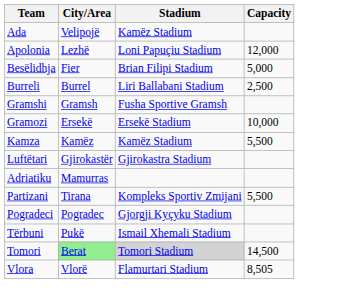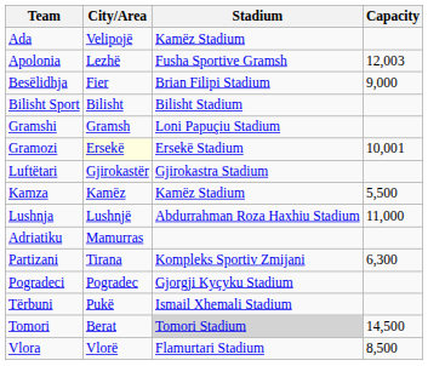Apolonia | Stadium: Loni Papuçiu Stadium -> Fusha Sportive Gramsh
Apolonia | Capacity: 12,000 -> 12,003
Besëlidhja | Capacity: 5,000 -> 9,000
+ row: Bilisht Sport | Bilisht | Bilisht Stadium
- row: Burreli | Burrel | Liri Ballabani Stadium | 2,500
Gramshi | Stadium: Fusha Sportive Gramsh -> Loni Papuçiu Stadium
Gramozi | City/Area: no background -> lightyellow background
Gramozi | Capacity: 10,000 -> 10,001
rows swapped: Kamza <-> Luftëtari
+ row: Lushnja | Lushnjë | Abdurrahman Roza Haxhiu Stadium | 11,000
Partizani | Capacity: 5,500 -> 6,300
Tomori | City/Area: lightgreen background -> no background
Vlora | Capacity: 8,505 -> 8,500
